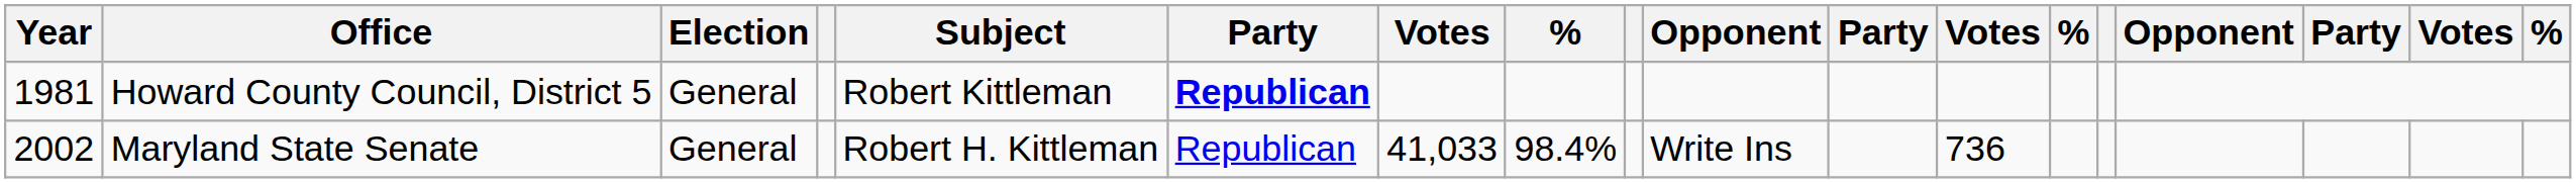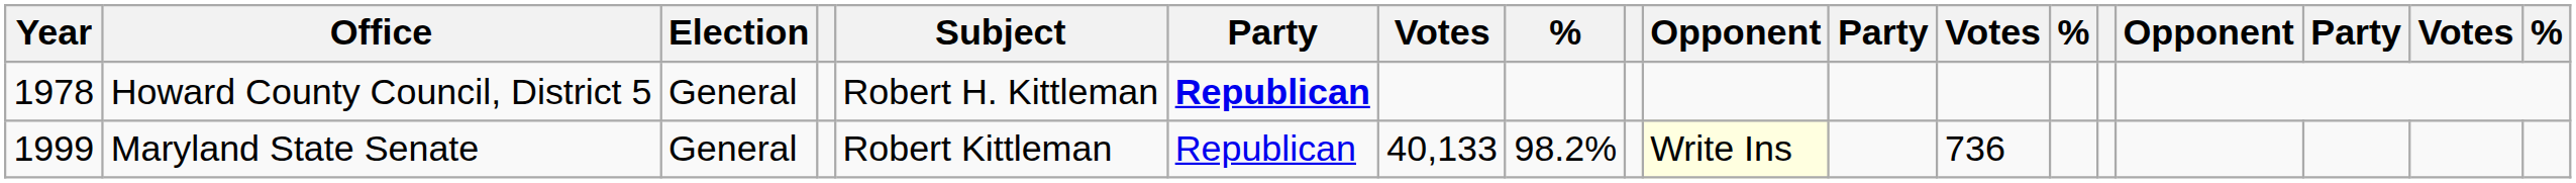Howard County Council, District 5 | Year: 1981 -> 1978
Howard County Council, District 5 | Subject: Robert Kittleman -> Robert H. Kittleman
Maryland State Senate | Year: 2002 -> 1999
Maryland State Senate | Subject: Robert H. Kittleman -> Robert Kittleman
Maryland State Senate | column 7: 41,033 -> 40,133
Maryland State Senate | column 8: 98.4% -> 98.2%
Maryland State Senate | column 10: no background -> lightyellow background
